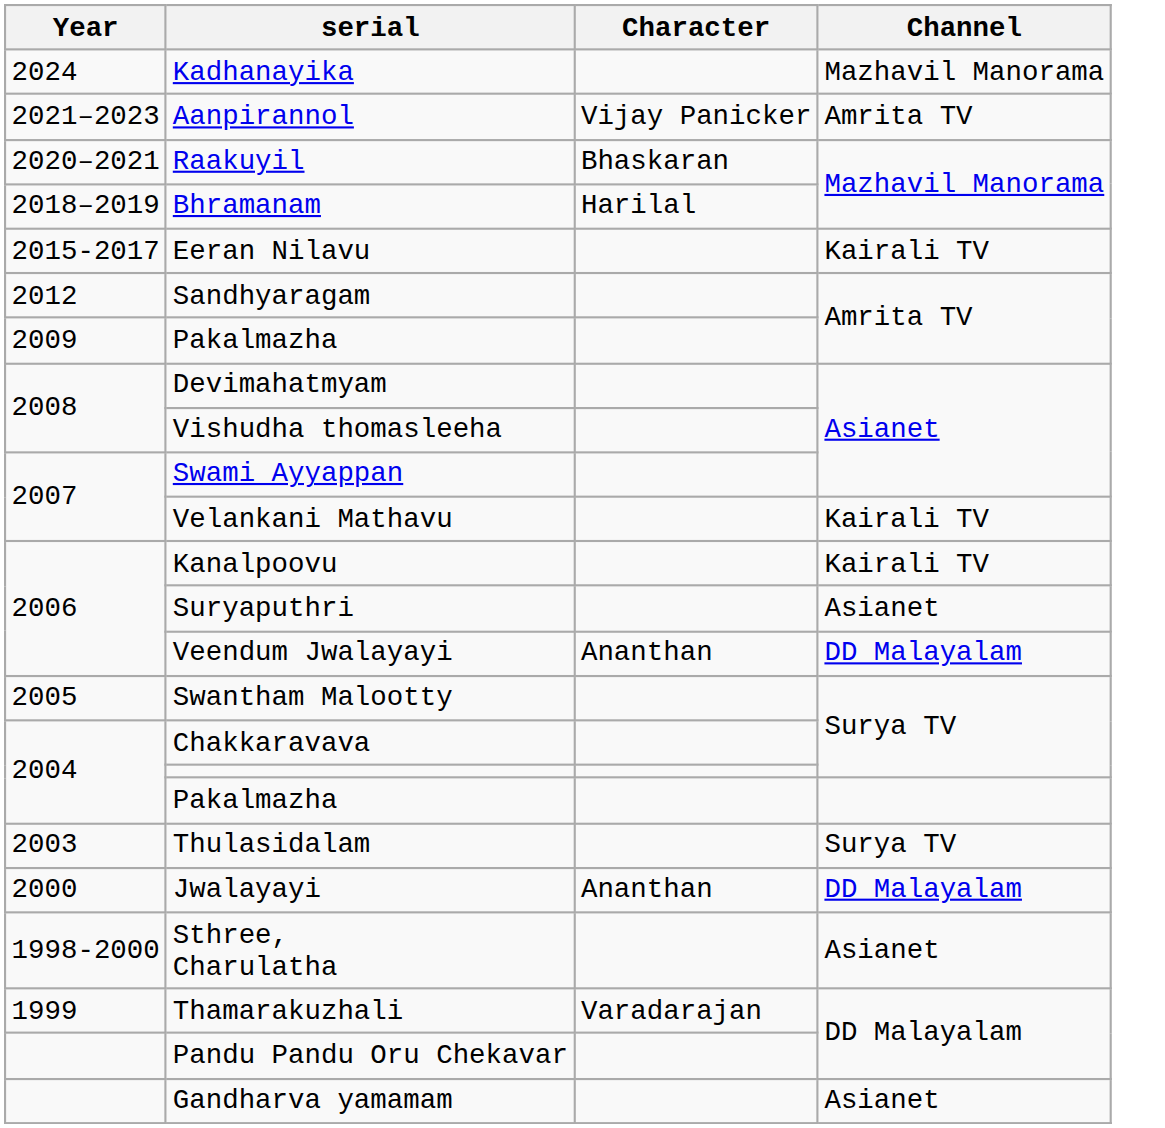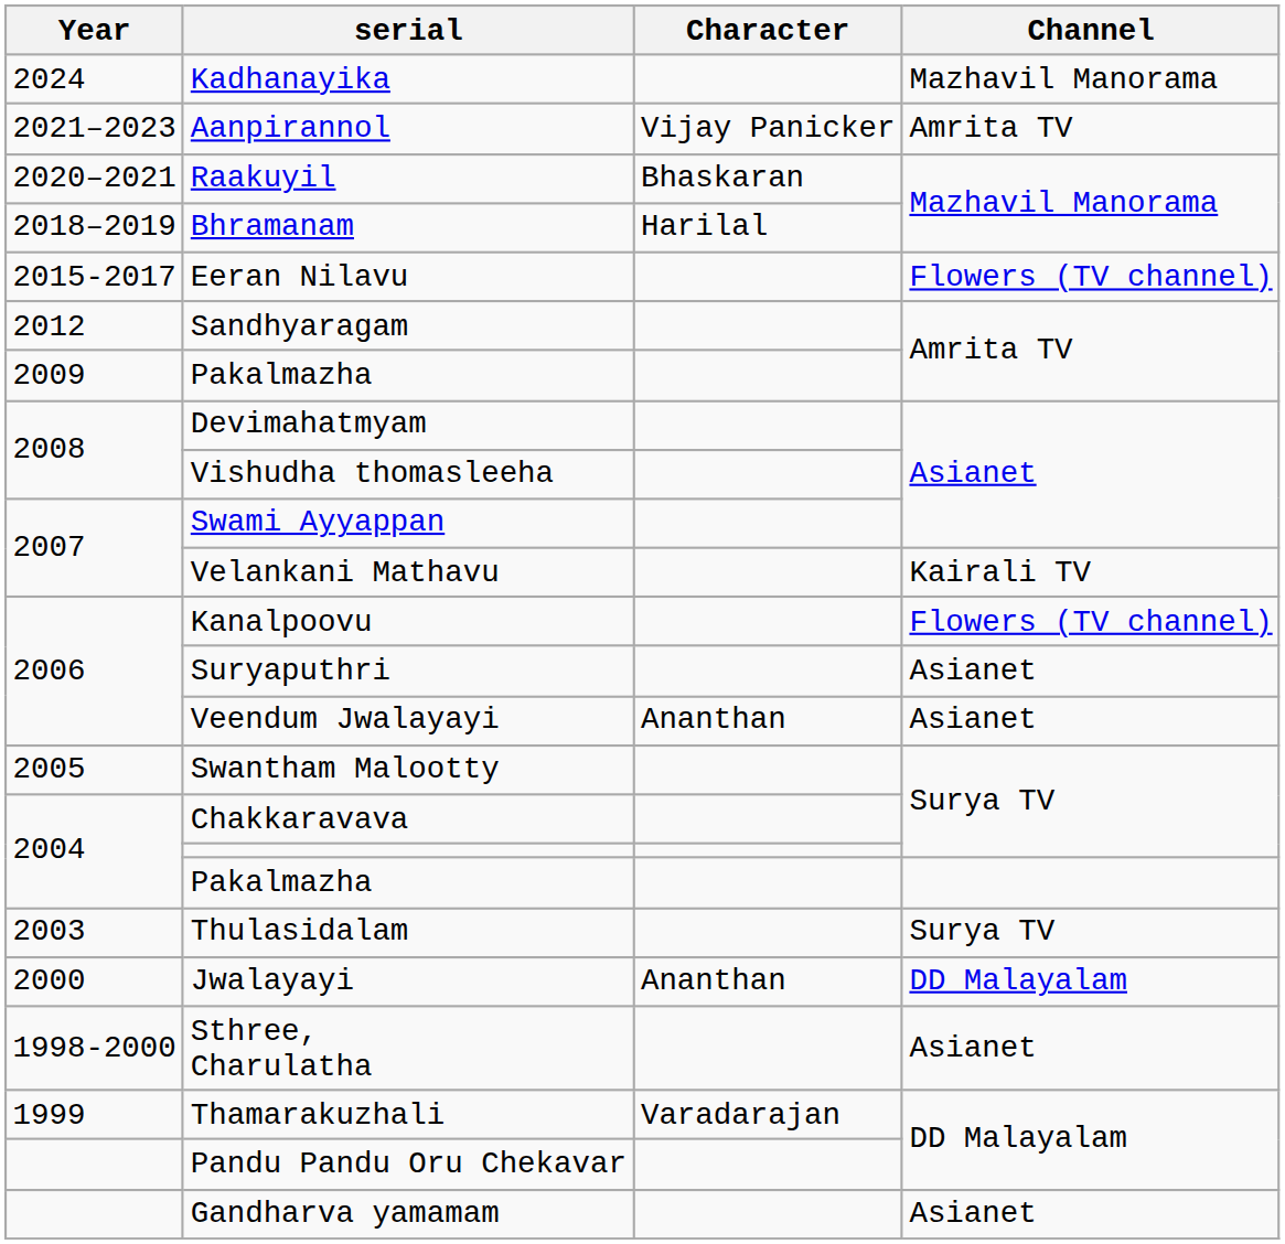Eeran Nilavu | Channel: Kairali TV -> Flowers (TV channel)
Kanalpoovu | Channel: Kairali TV -> Flowers (TV channel)
Veendum Jwalayayi | Channel: DD Malayalam -> Asianet
